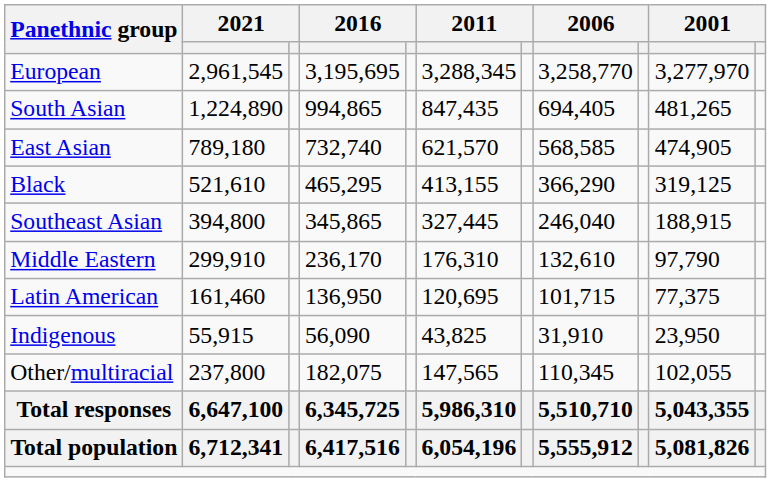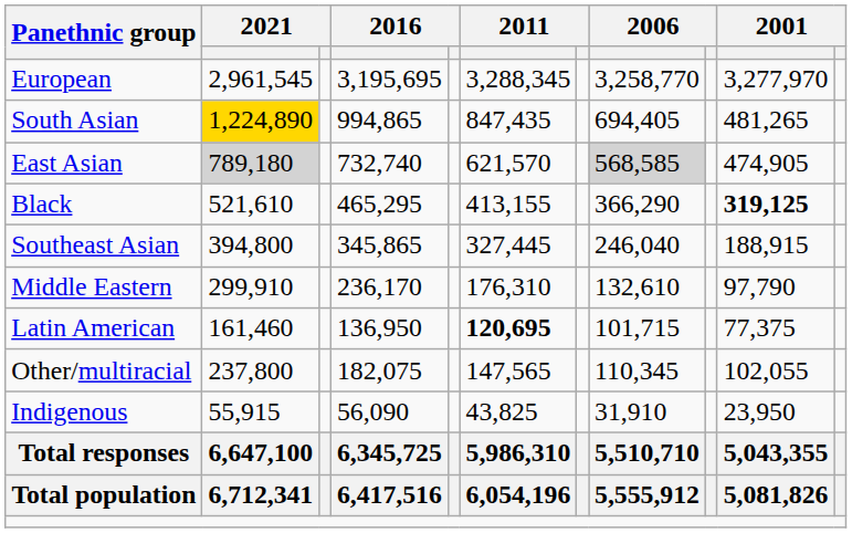South Asian | column 2: no background -> gold background
East Asian | column 2: no background -> lightgrey background
East Asian | column 8: no background -> lightgrey background
Black | column 10: normal -> bold
Latin American | column 6: normal -> bold
rows swapped: Indigenous <-> Other/multiracial
